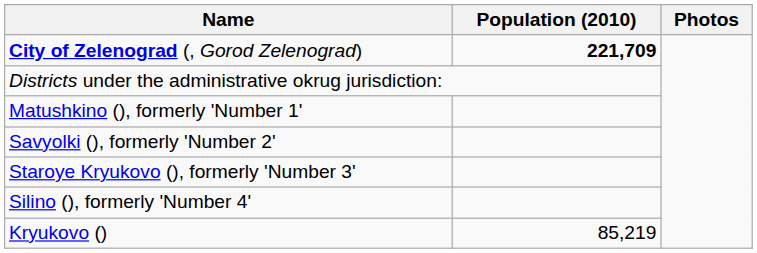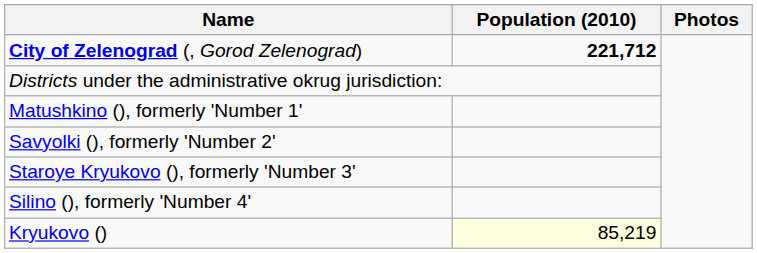City of Zelenograd (, Gorod Zelenograd) | Population (2010): 221,709 -> 221,712
Kryukovo () | Population (2010): no background -> lightyellow background
